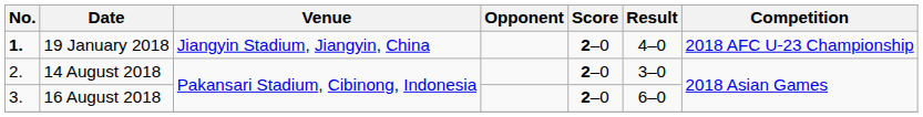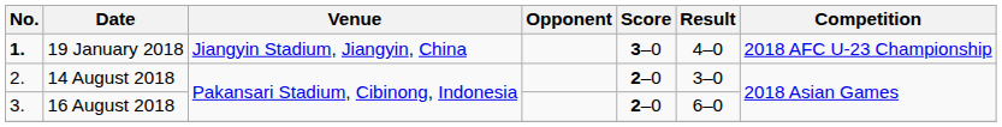19 January 2018 | Score: 2–0 -> 3–0
